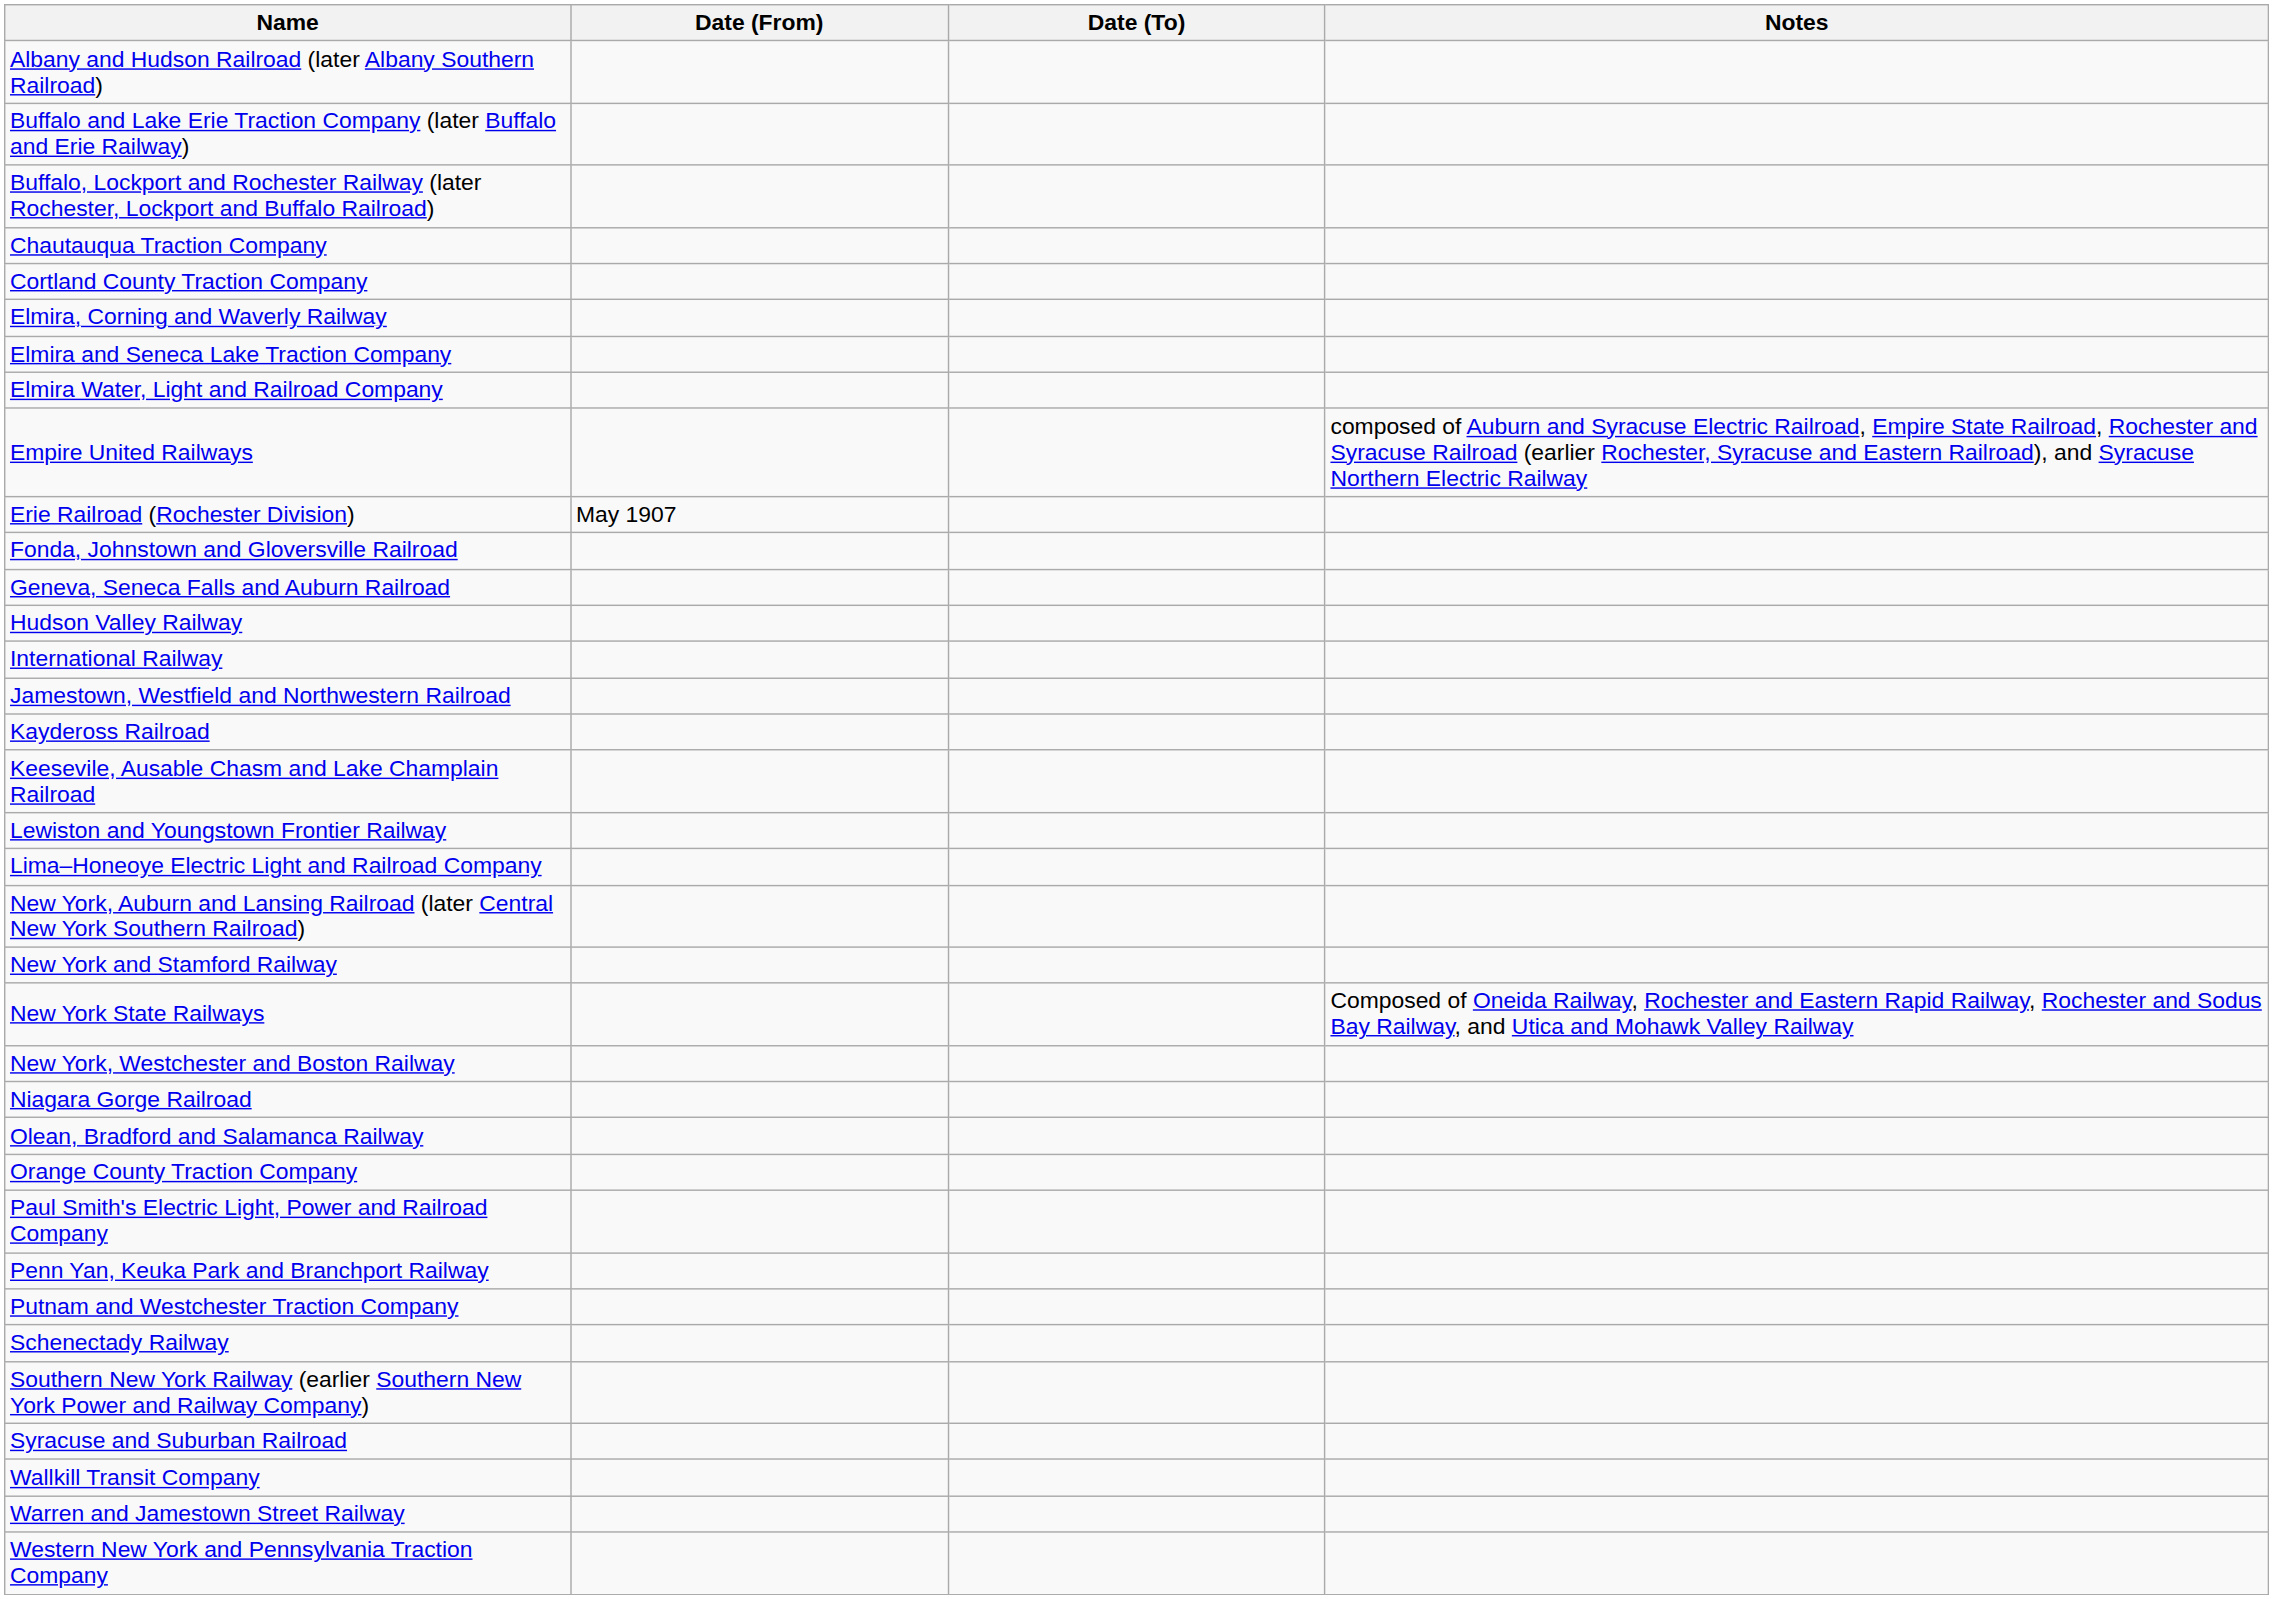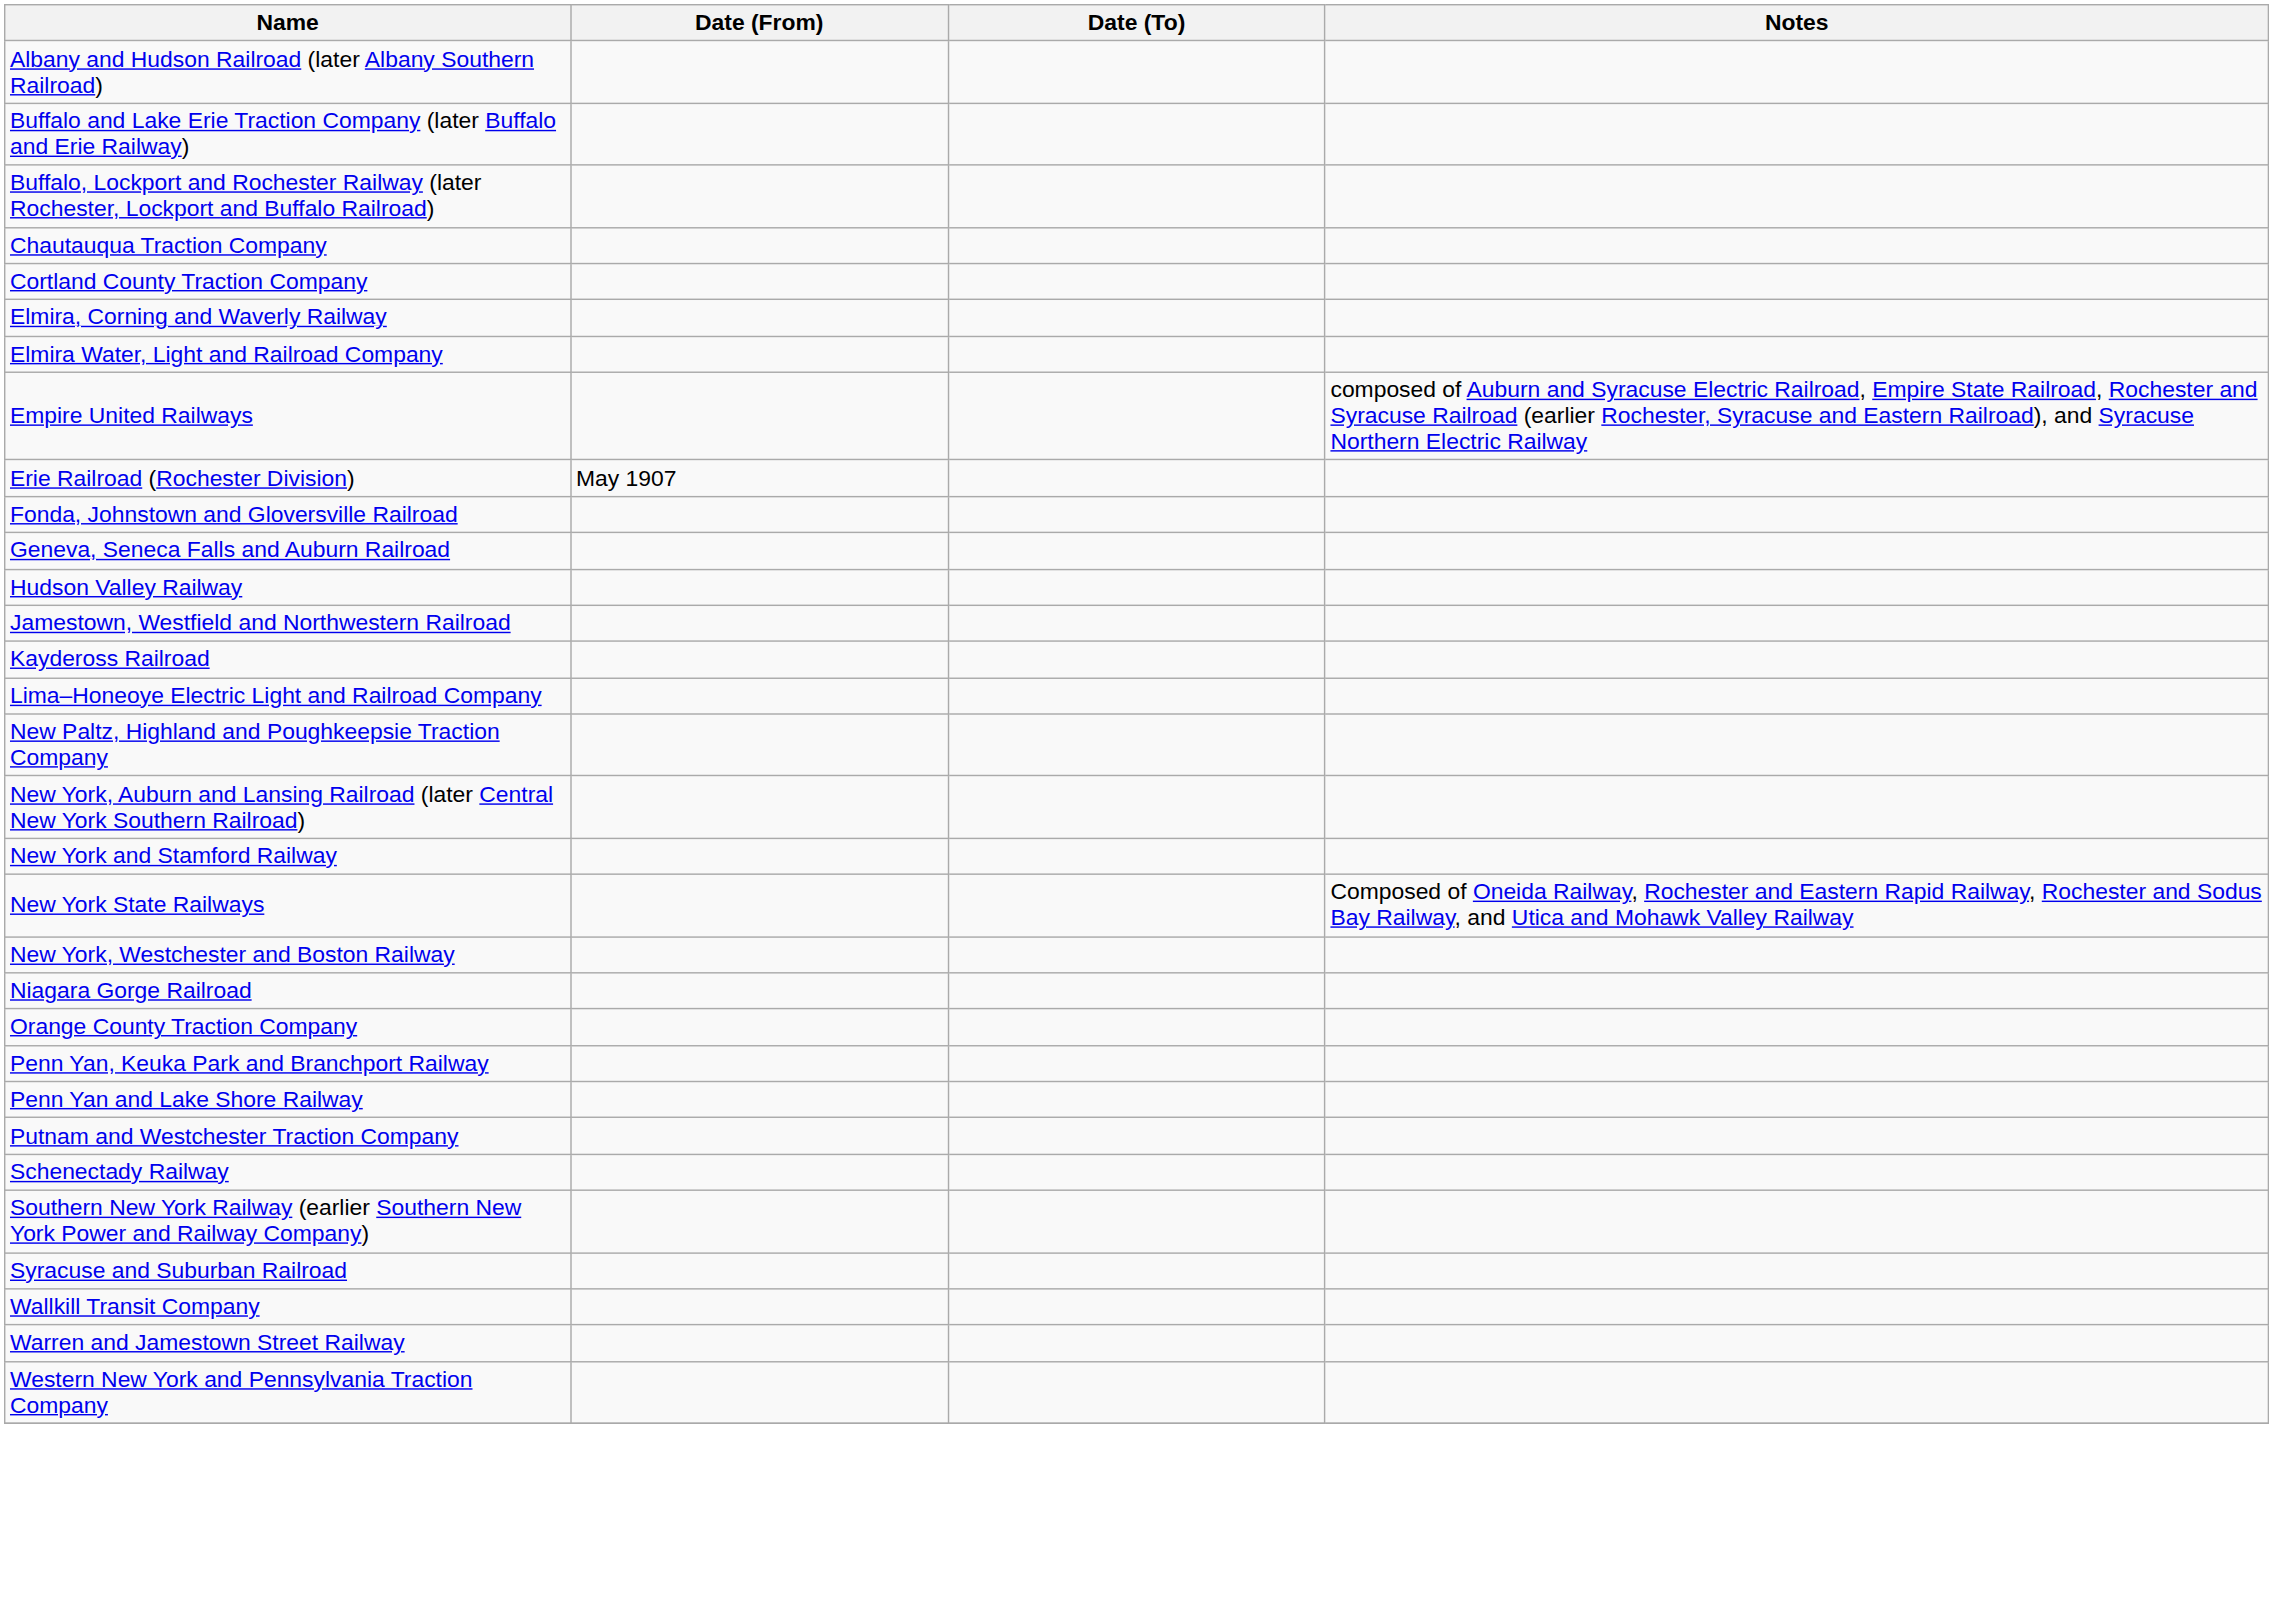- row: Elmira and Seneca Lake Traction Company
- row: International Railway
- row: Keesevile, Ausable Chasm and Lake Champlain Railroad
- row: Lewiston and Youngstown Frontier Railway
+ row: New Paltz, Highland and Poughkeepsie Traction Company
- row: Olean, Bradford and Salamanca Railway
- row: Paul Smith's Electric Light, Power and Railroad Company
+ row: Penn Yan and Lake Shore Railway
